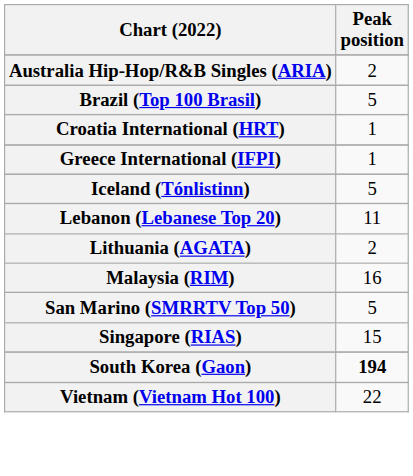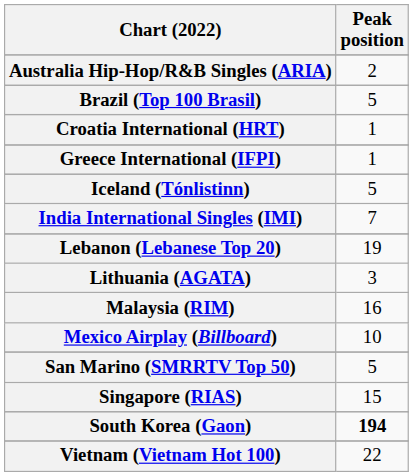+ row: India International Singles (IMI) | 7
Lebanon (Lebanese Top 20) | Peak position: 11 -> 19
Lithuania (AGATA) | Peak position: 2 -> 3
+ row: Mexico Airplay (Billboard) | 10
